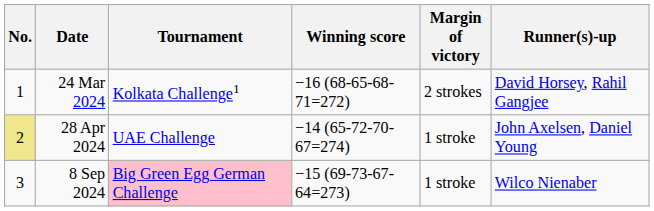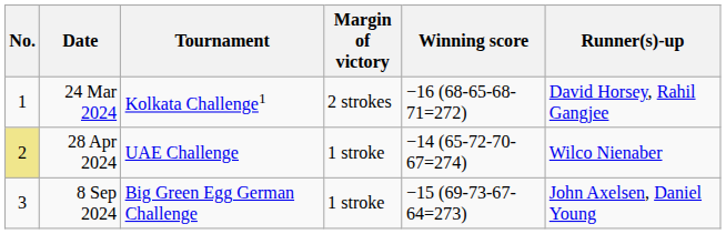columns swapped: Winning score <-> Margin of victory
28 Apr 2024 | Runner(s)-up: John Axelsen, Daniel Young -> Wilco Nienaber
8 Sep 2024 | Tournament: pink background -> no background
8 Sep 2024 | Runner(s)-up: Wilco Nienaber -> John Axelsen, Daniel Young
